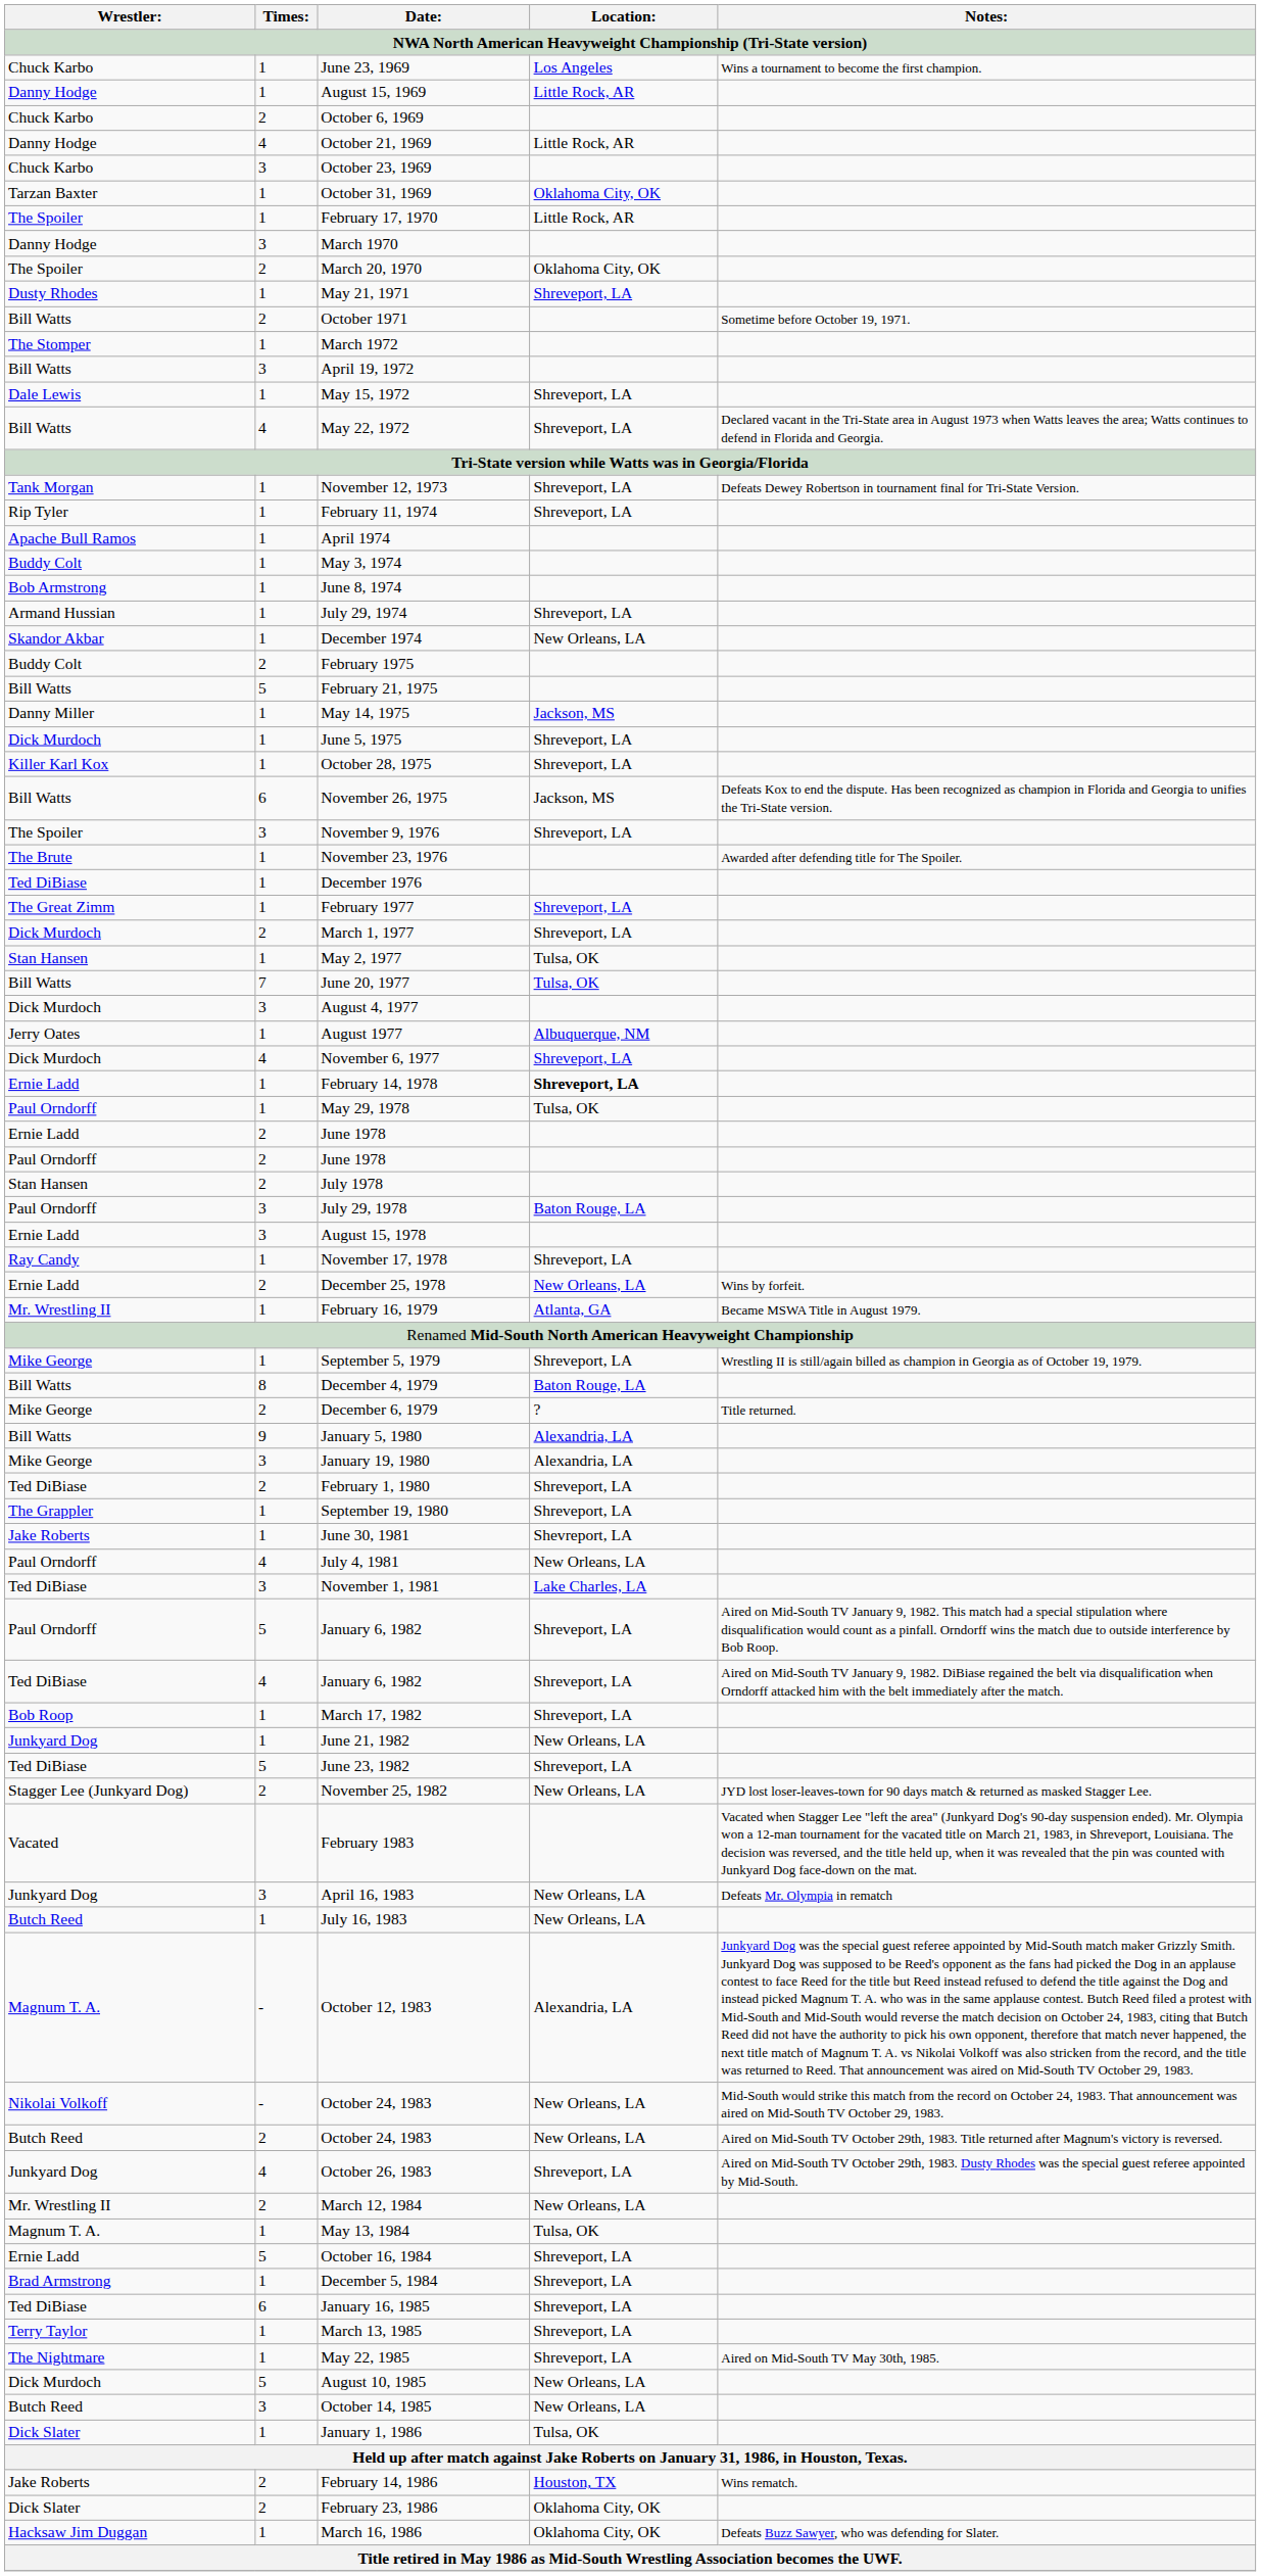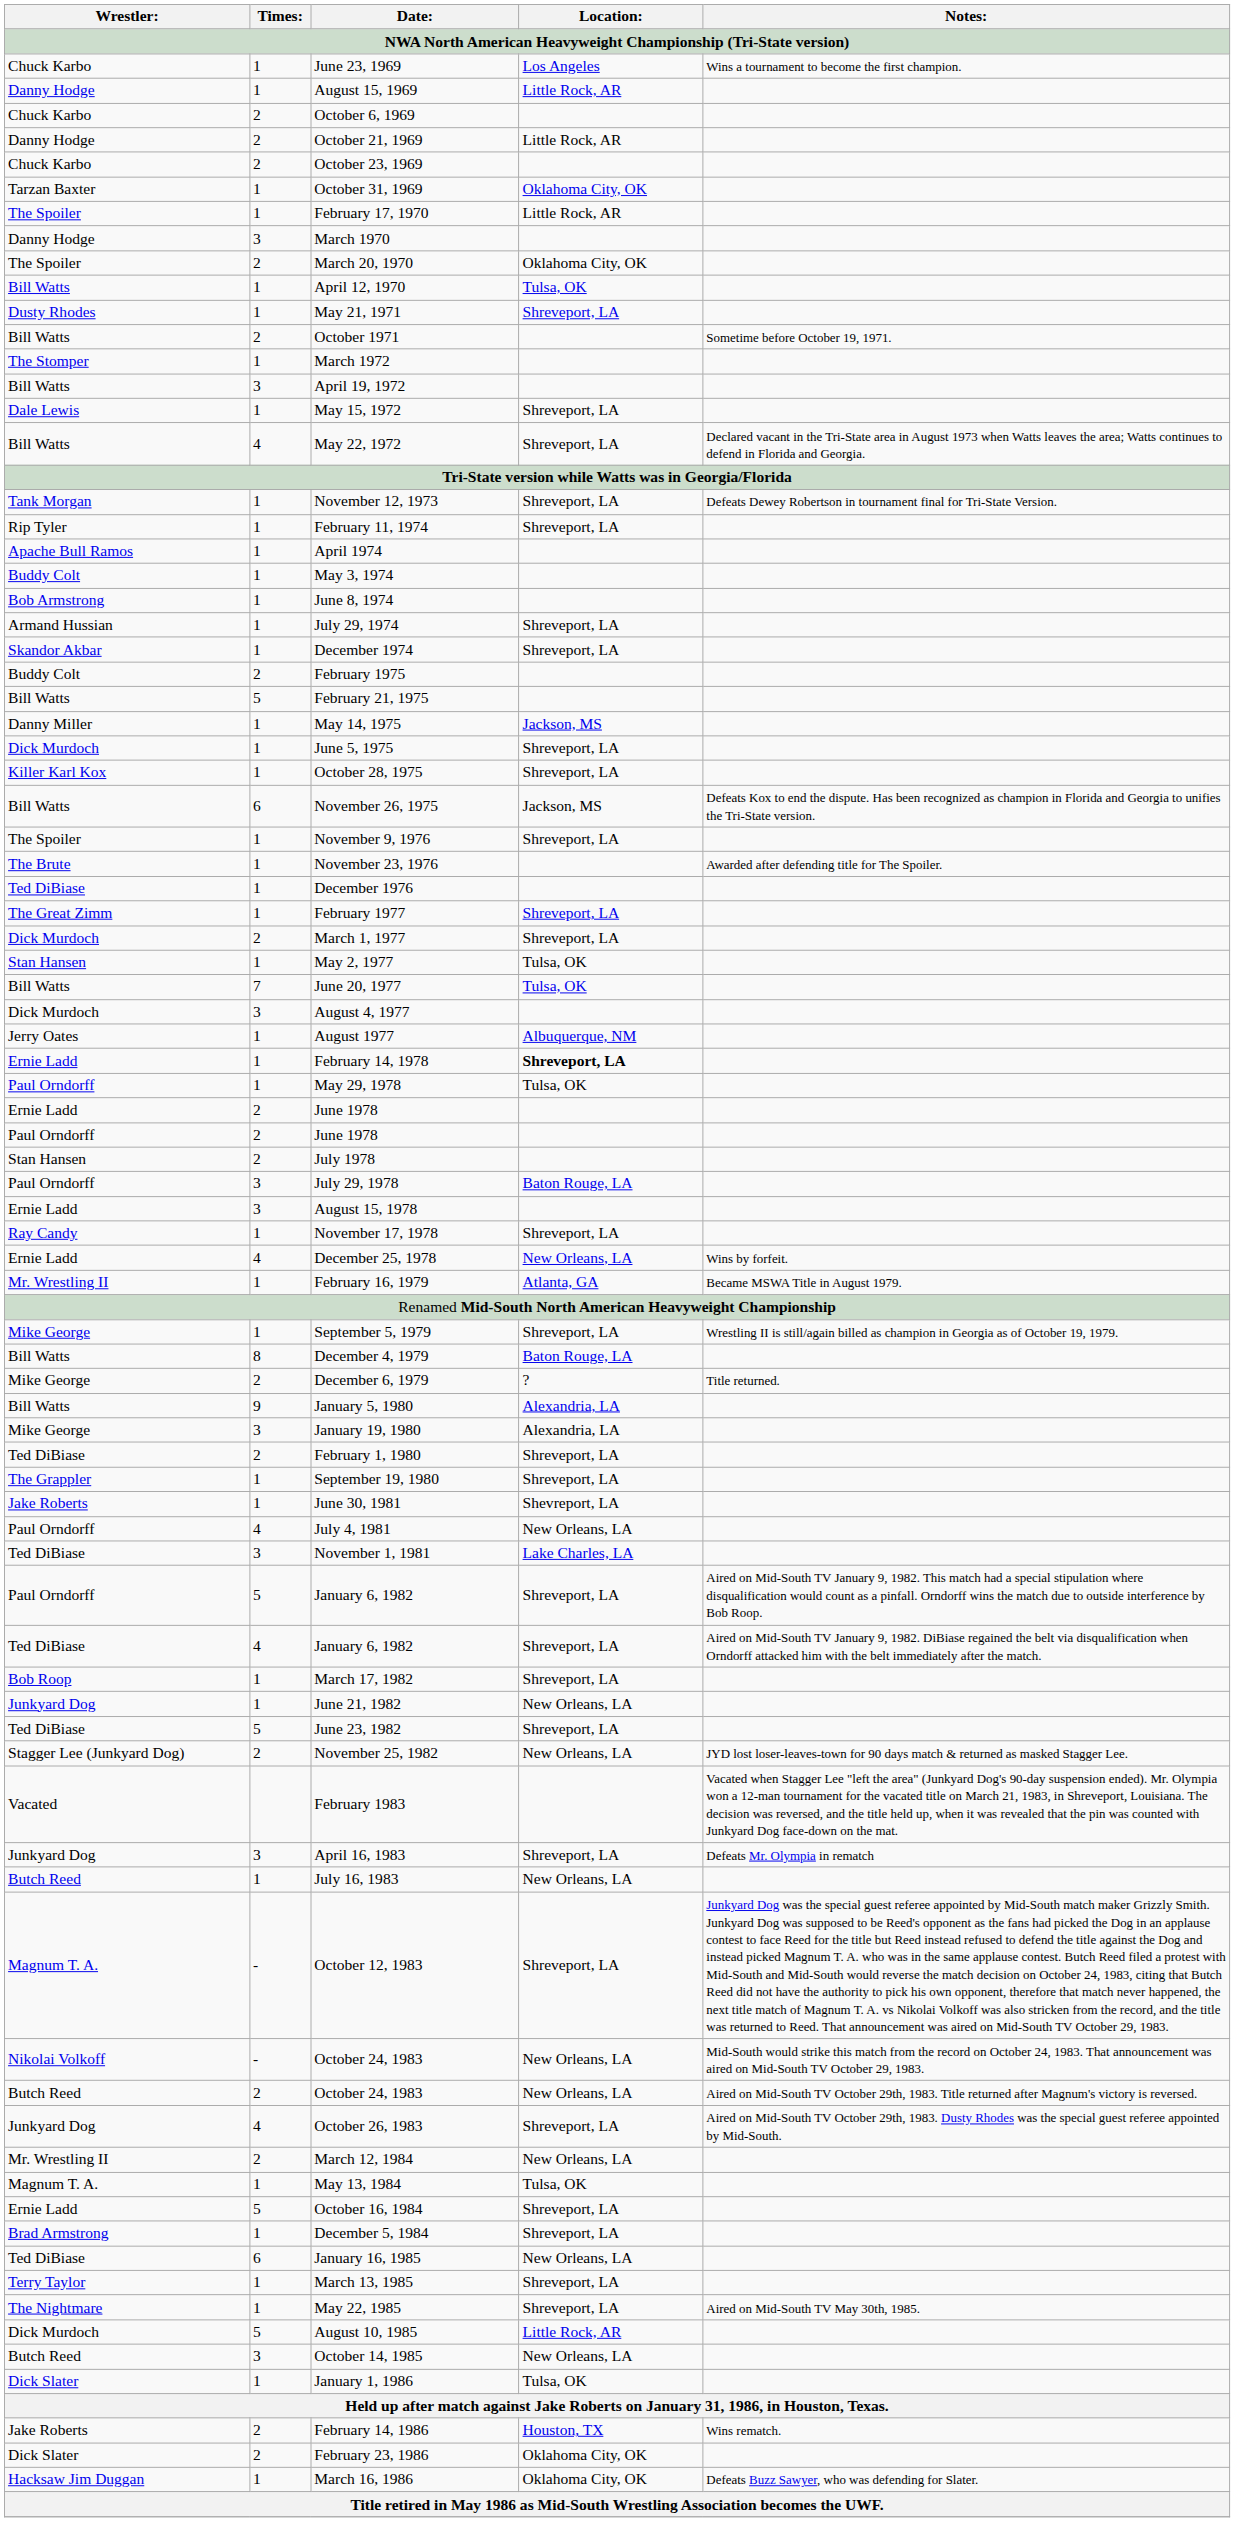October 21, 1969 | Times:: 4 -> 2
October 23, 1969 | Times:: 3 -> 2
+ row: Bill Watts | 1 | April 12, 1970 | Tulsa, OK
December 1974 | Location:: New Orleans, LA -> Shreveport, LA
November 9, 1976 | Times:: 3 -> 1
- row: Dick Murdoch | 4 | November 6, 1977 | Shreveport, LA
December 25, 1978 | Times:: 2 -> 4
April 16, 1983 | Location:: New Orleans, LA -> Shreveport, LA
October 12, 1983 | Location:: Alexandria, LA -> Shreveport, LA
January 16, 1985 | Location:: Shreveport, LA -> New Orleans, LA
August 10, 1985 | Location:: New Orleans, LA -> Little Rock, AR
